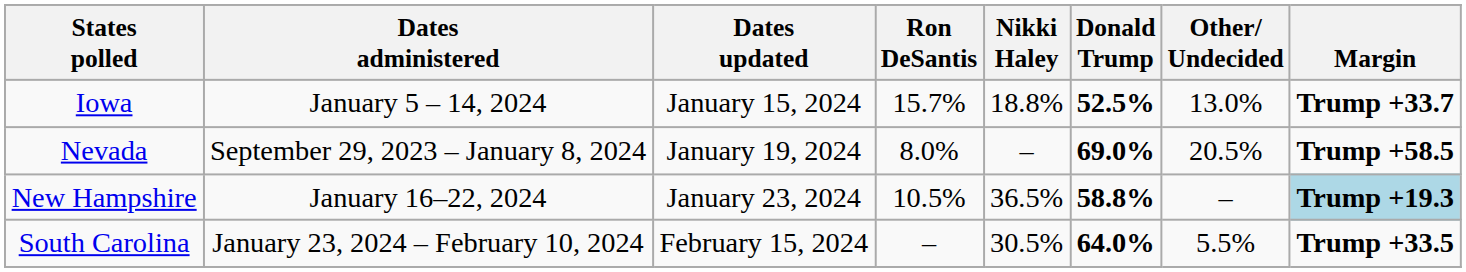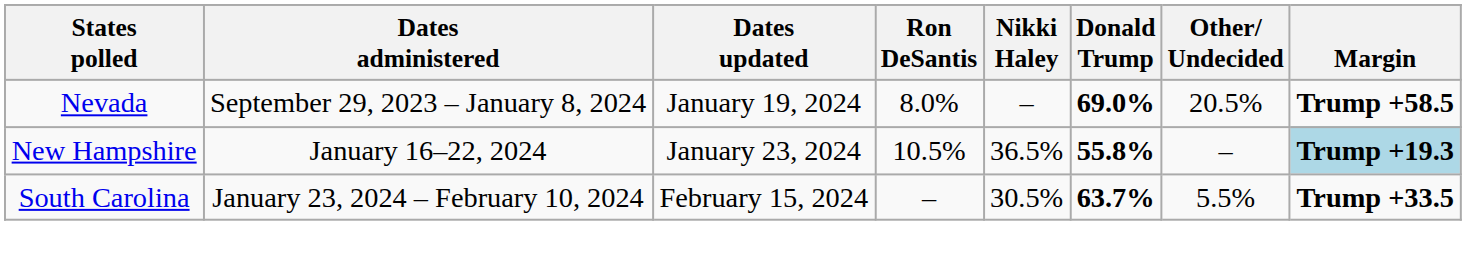- row: Iowa | January 5 – 14, 2024 | January 15, 2024 | 15.7% | 18.8% | 52.5% | 13.0% | Trump +33.7
New Hampshire | Donald Trump: 58.8% -> 55.8%
South Carolina | Donald Trump: 64.0% -> 63.7%
